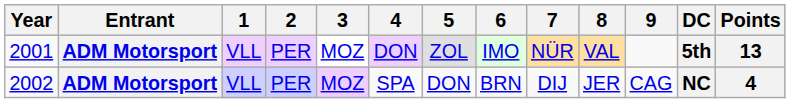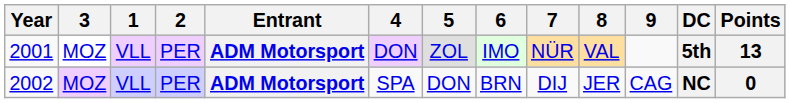columns swapped: Entrant <-> 3
2002 | Points: 4 -> 0
